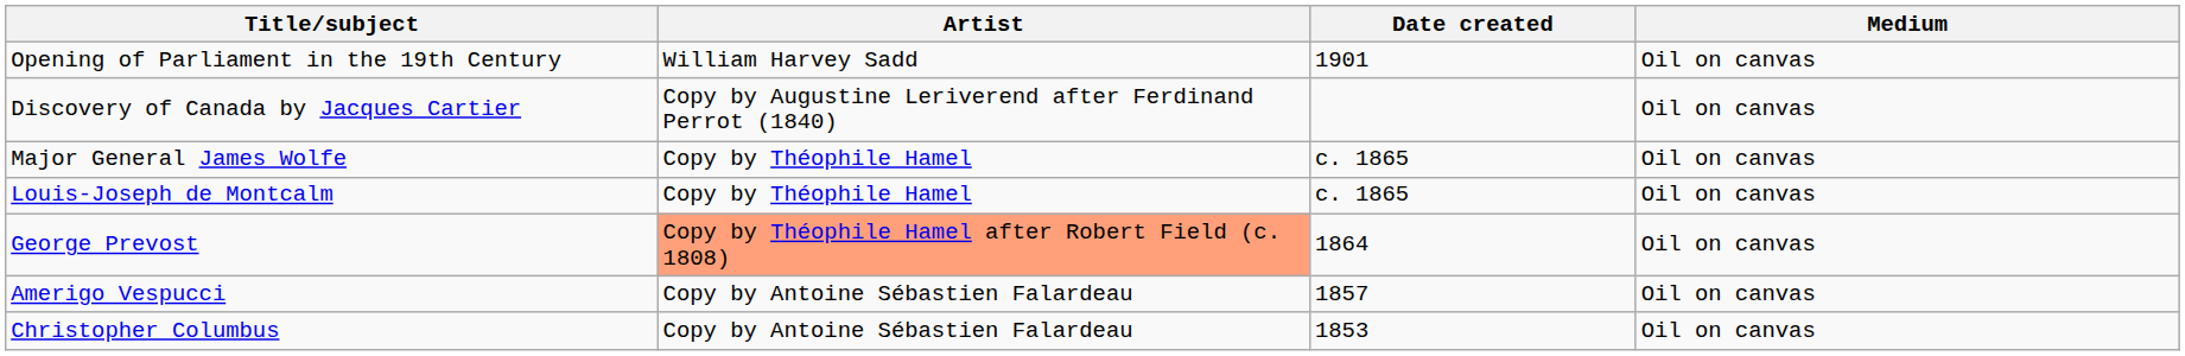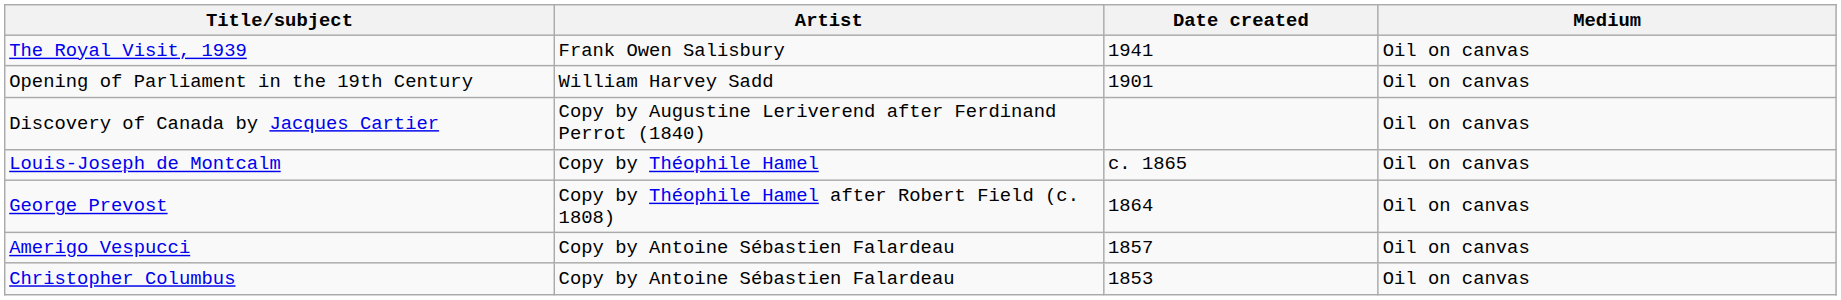+ row: The Royal Visit, 1939 | Frank Owen Salisbury | 1941 | Oil on canvas
- row: Major General James Wolfe | Copy by Théophile Hamel | c. 1865 | Oil on canvas
George Prevost | Artist: lightsalmon background -> no background
